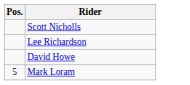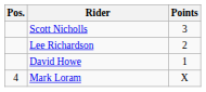+ column: Points | 3 | 2 | 1 | X
Mark Loram | Pos.: 5 -> 4
